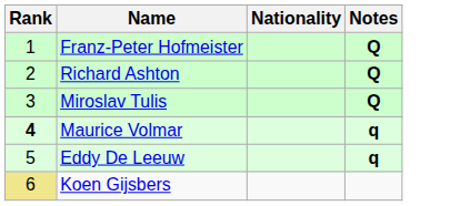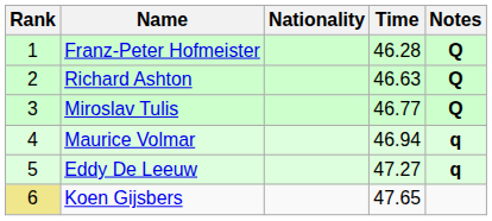+ column: Time | 46.28 | 46.63 | 46.77 | 46.94 | 47.27 | 47.65
Maurice Volmar | Rank: bold -> normal
